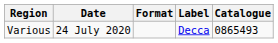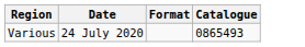- column: Label | Decca
